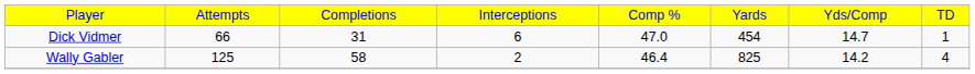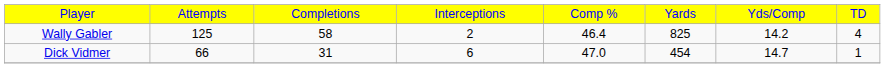rows swapped: Wally Gabler <-> Dick Vidmer
